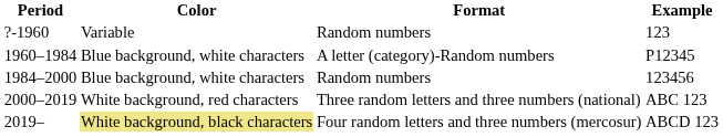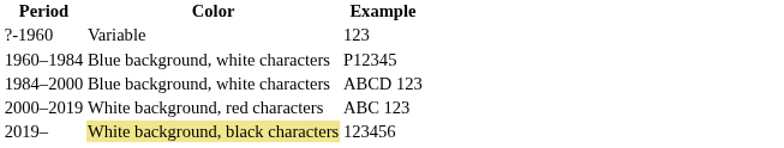- column: Format | Random numbers | A letter (category)-Random numbers | Random numbers | Three random letters and three numbers (national) | Four random letters and three numbers (mercosur)
1984–2000 | Example: 123456 -> ABCD 123
2019– | Example: ABCD 123 -> 123456
